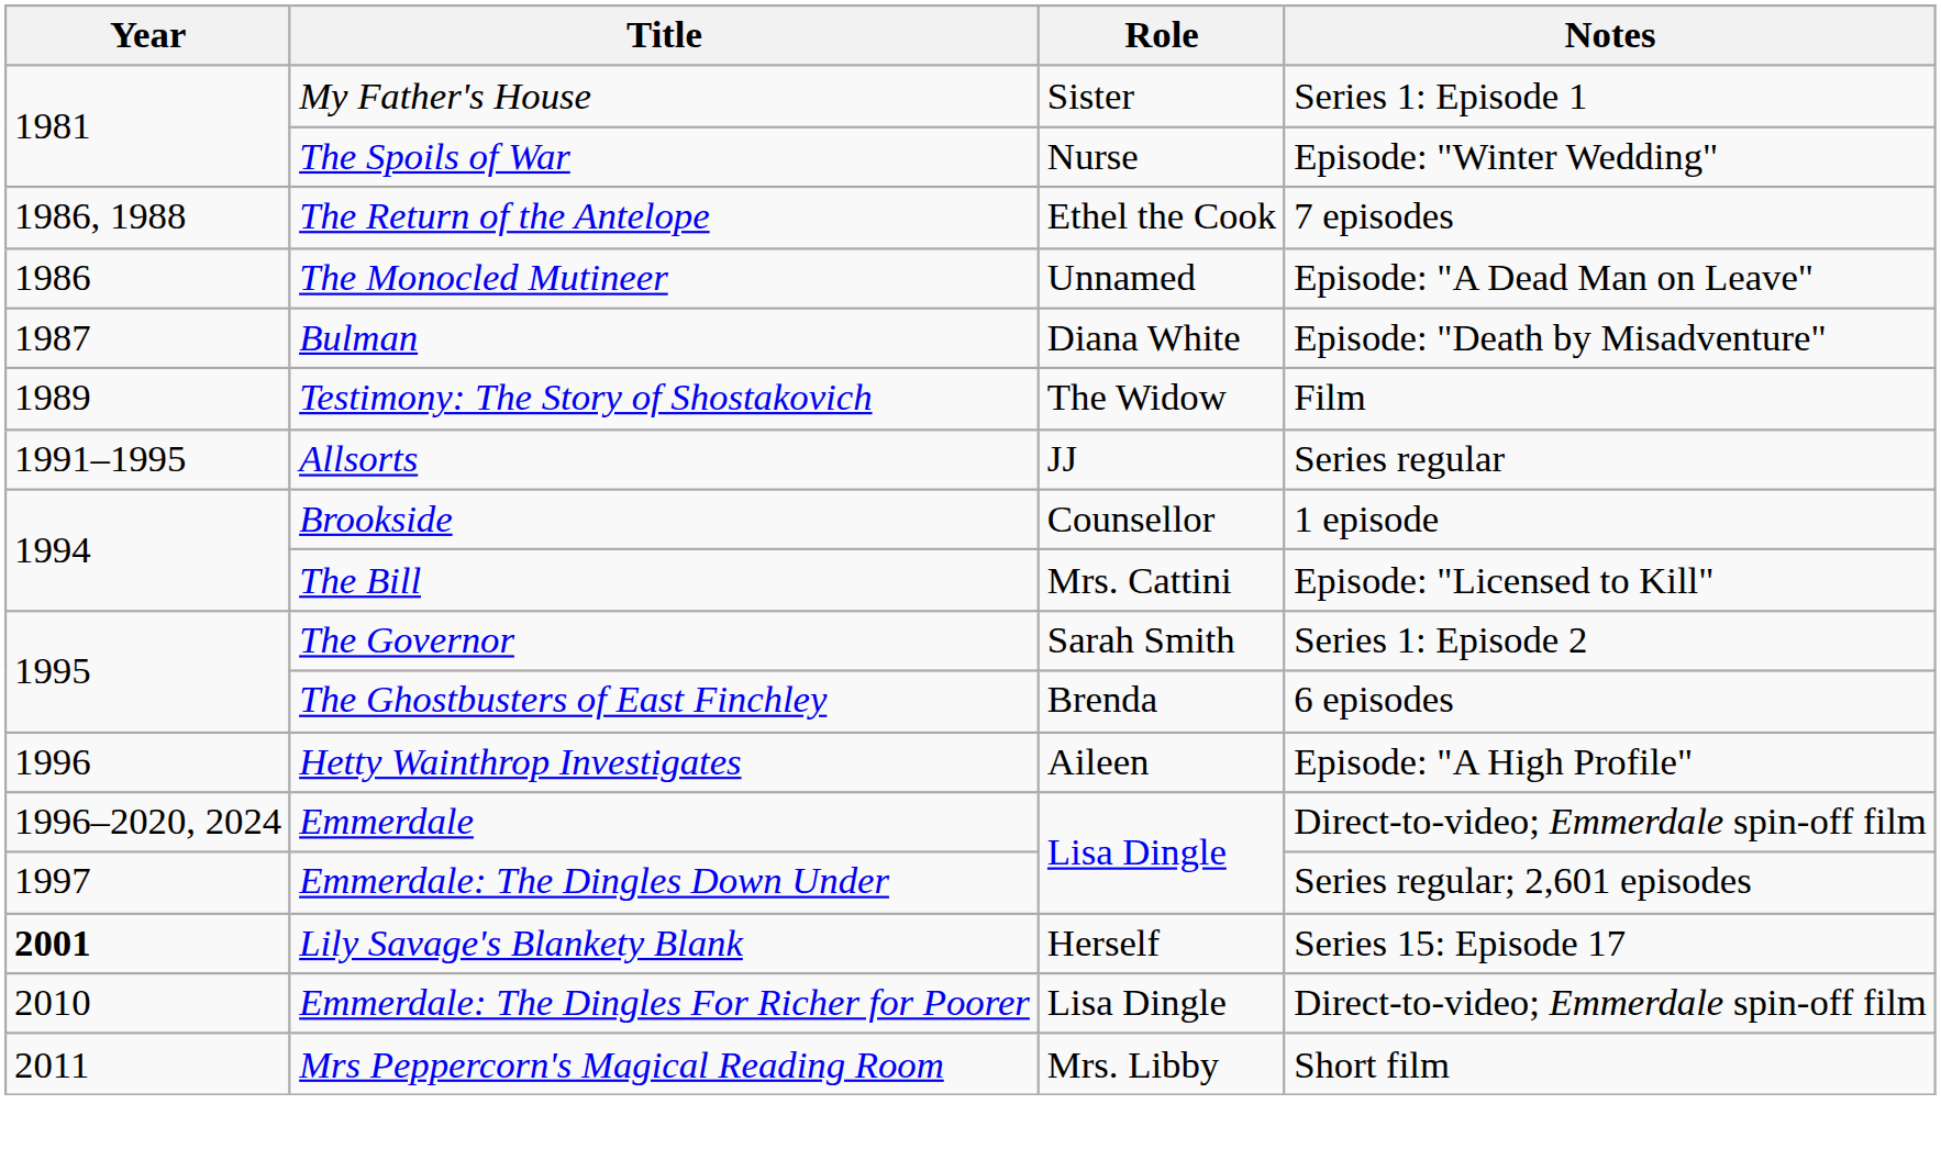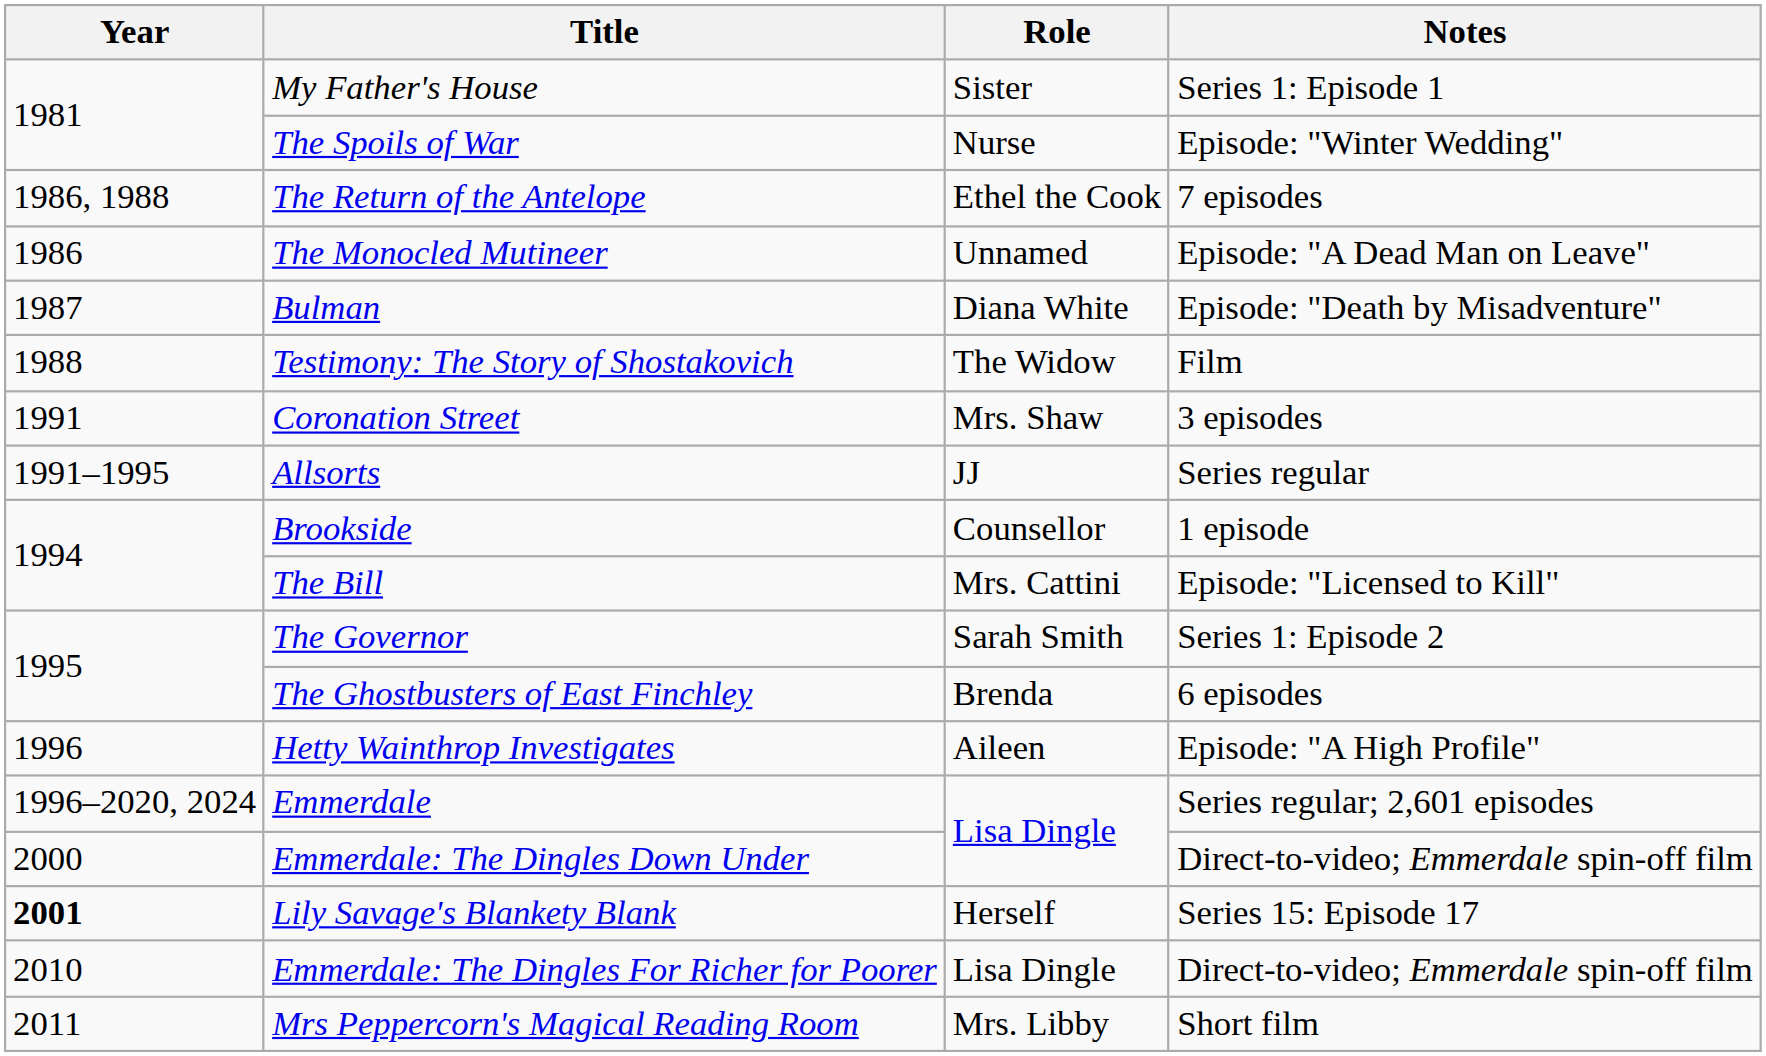Testimony: The Story of Shostakovich | Year: 1989 -> 1988
+ row: 1991 | Coronation Street | Mrs. Shaw | 3 episodes
Emmerdale | Notes: Direct-to-video; Emmerdale spin-off film -> Series regular; 2,601 episodes
Emmerdale: The Dingles Down Under | Year: 1997 -> 2000
Emmerdale: The Dingles Down Under | Notes: Series regular; 2,601 episodes -> Direct-to-video; Emmerdale spin-off film
